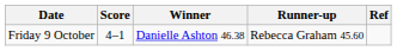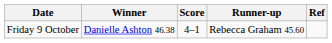columns swapped: Winner <-> Score
